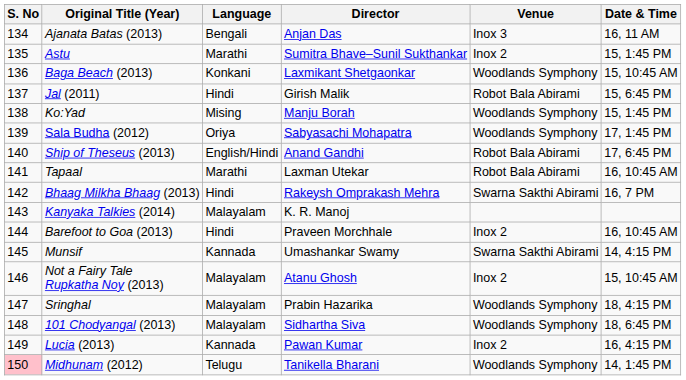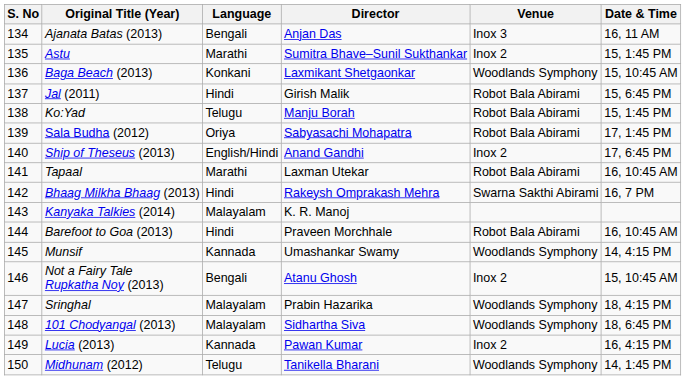Ko:Yad | Language: Mising -> Telugu
Ko:Yad | Venue: Woodlands Symphony -> Robot Bala Abirami
Sala Budha (2012) | Venue: Woodlands Symphony -> Robot Bala Abirami
Ship of Theseus (2013) | Venue: Robot Bala Abirami -> Inox 2
Barefoot to Goa (2013) | Venue: Inox 2 -> Robot Bala Abirami
Munsif | Venue: Swarna Sakthi Abirami -> Woodlands Symphony
Not a Fairy Tale Rupkatha Noy (2013) | Language: Malayalam -> Bengali
Midhunam (2012) | S. No: pink background -> no background
